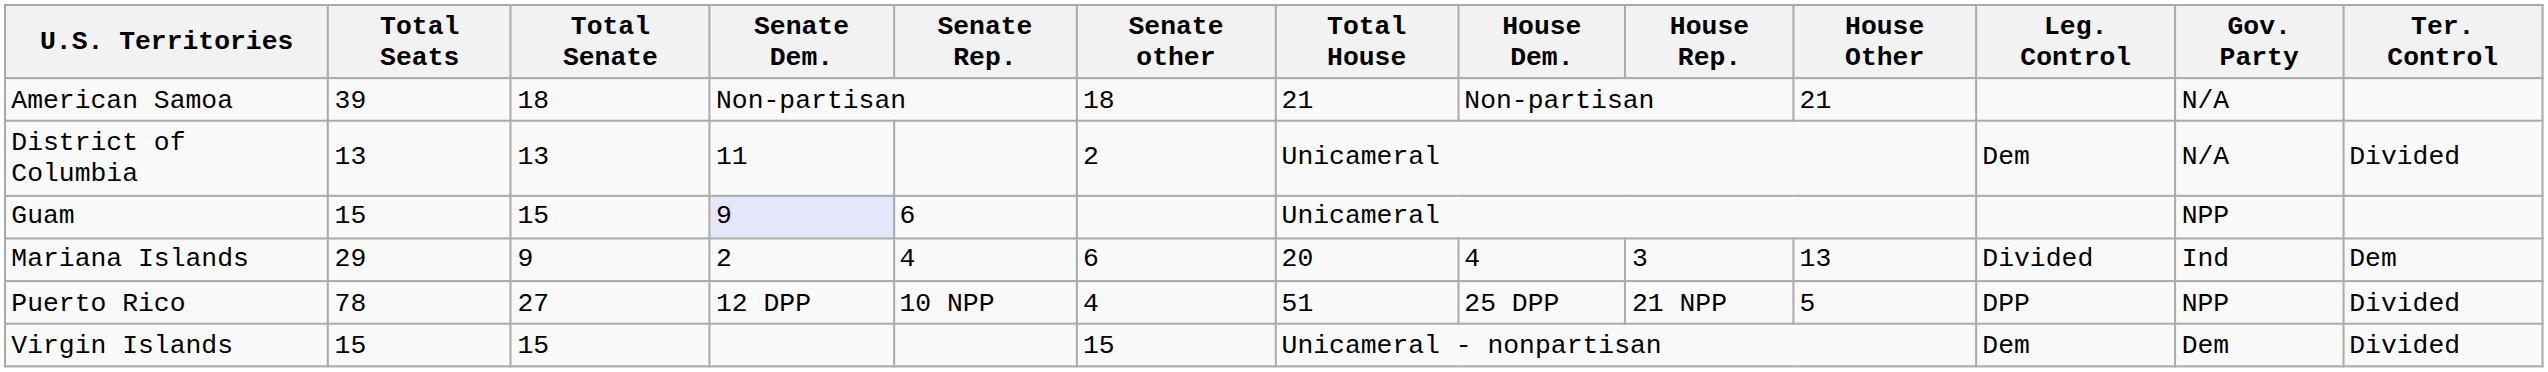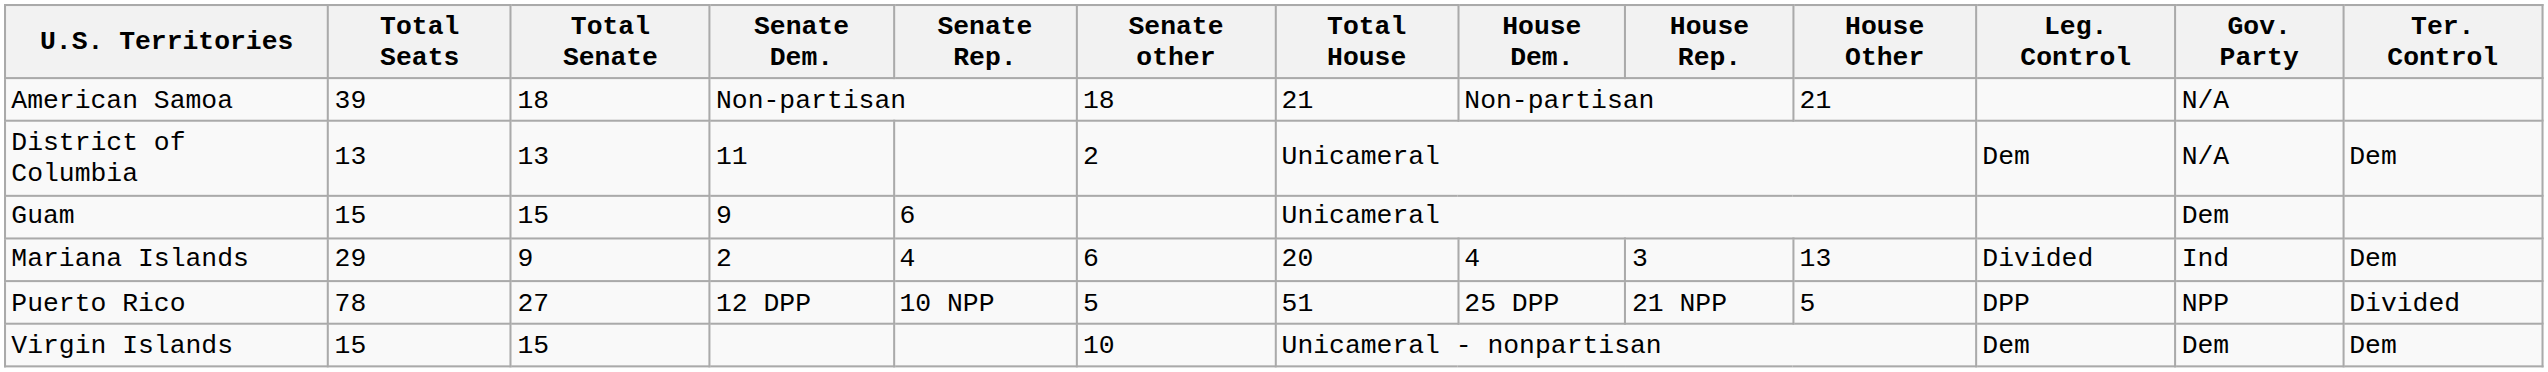District of Columbia | Ter. Control: Divided -> Dem
Guam | Senate Dem.: lavender background -> no background
Guam | Gov. Party: NPP -> Dem
Puerto Rico | Senate other: 4 -> 5
Virgin Islands | Senate other: 15 -> 10
Virgin Islands | Ter. Control: Divided -> Dem
